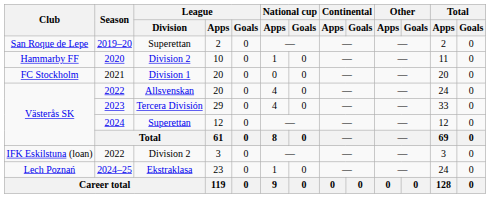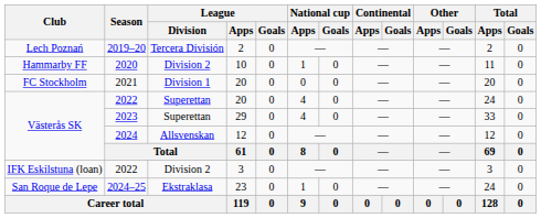2019–20 | Club: San Roque de Lepe -> Lech Poznań
2019–20 | League / Division: Superettan -> Tercera División
2022 / 20 | League / Division: Allsvenskan -> Superettan
2023 | League / Division: Tercera División -> Superettan
2024 | League / Division: Superettan -> Allsvenskan
2024–25 | Club: Lech Poznań -> San Roque de Lepe
